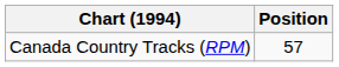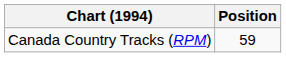Canada Country Tracks (RPM) | Position: 57 -> 59
